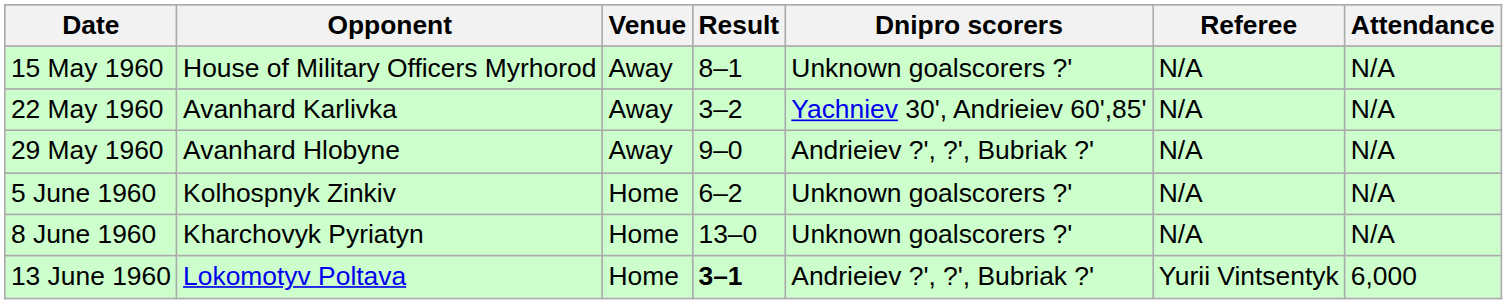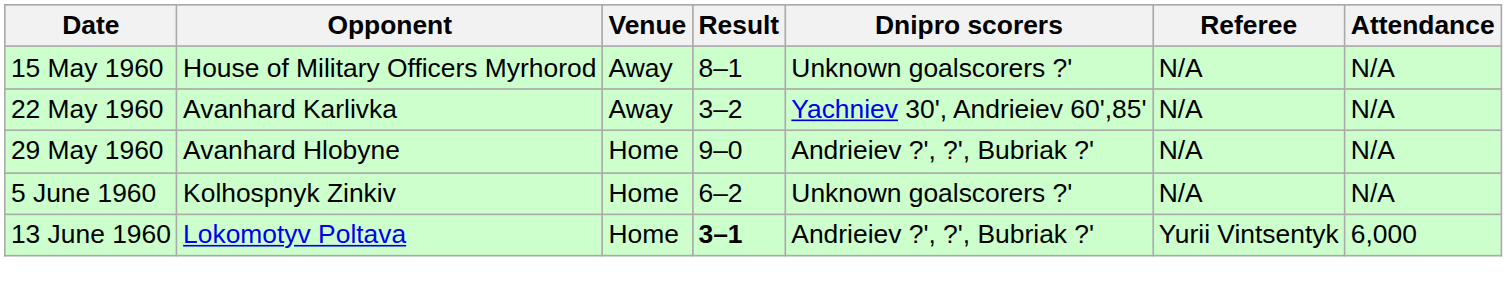29 May 1960 | Venue: Away -> Home
- row: 8 June 1960 | Kharchovyk Pyriatyn | Home | 13–0 | Unknown goalscorers ?' | N/A | N/A
